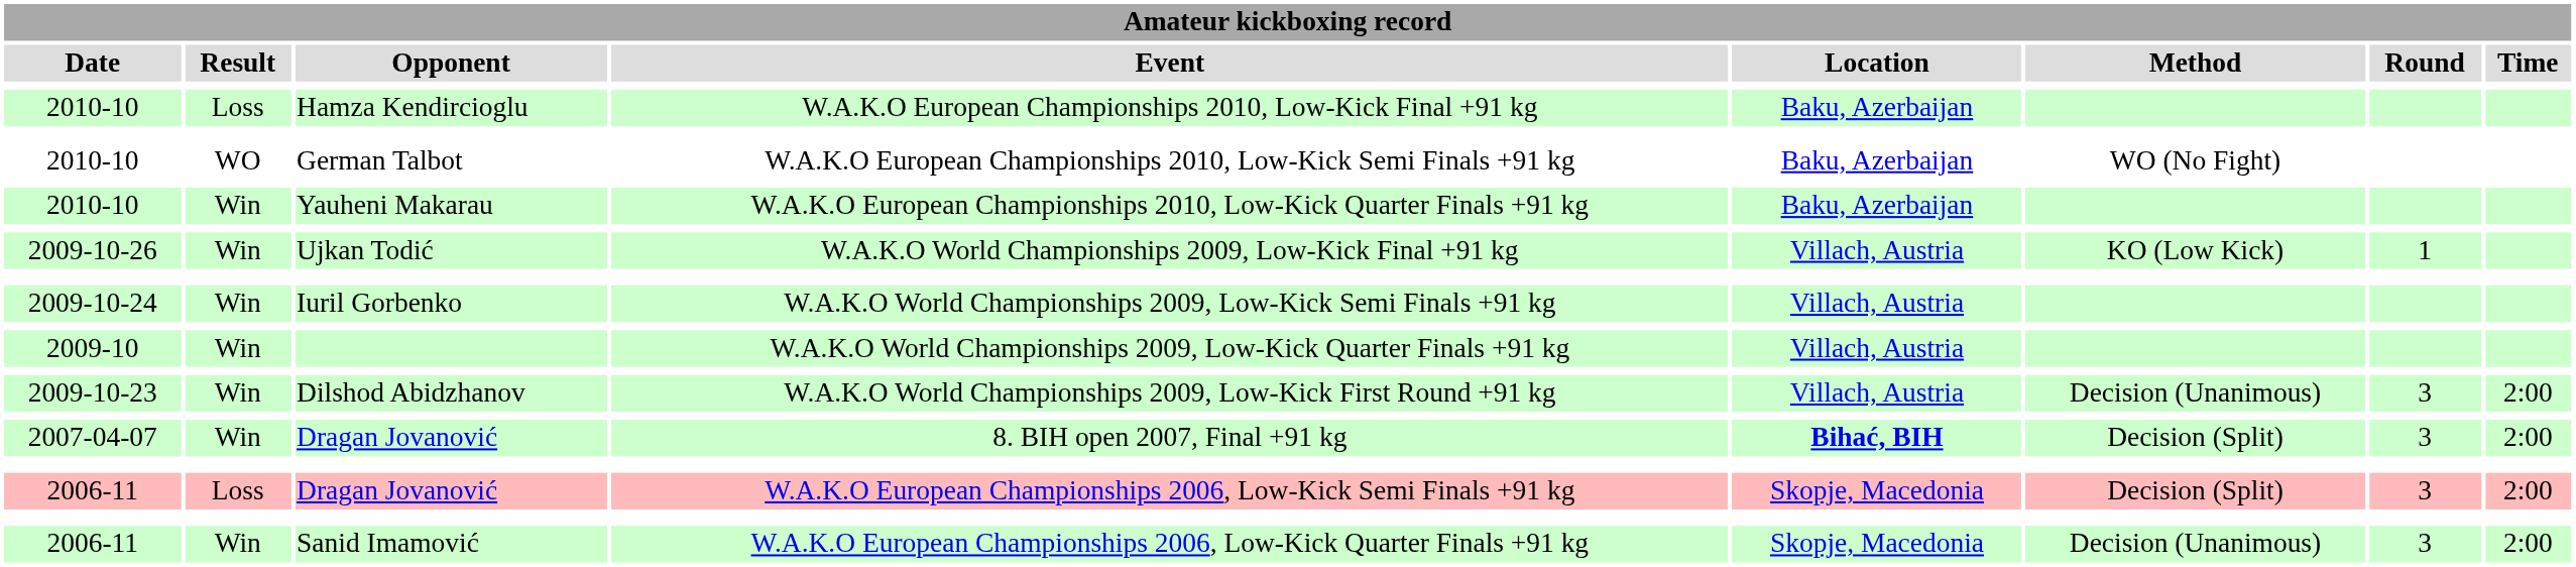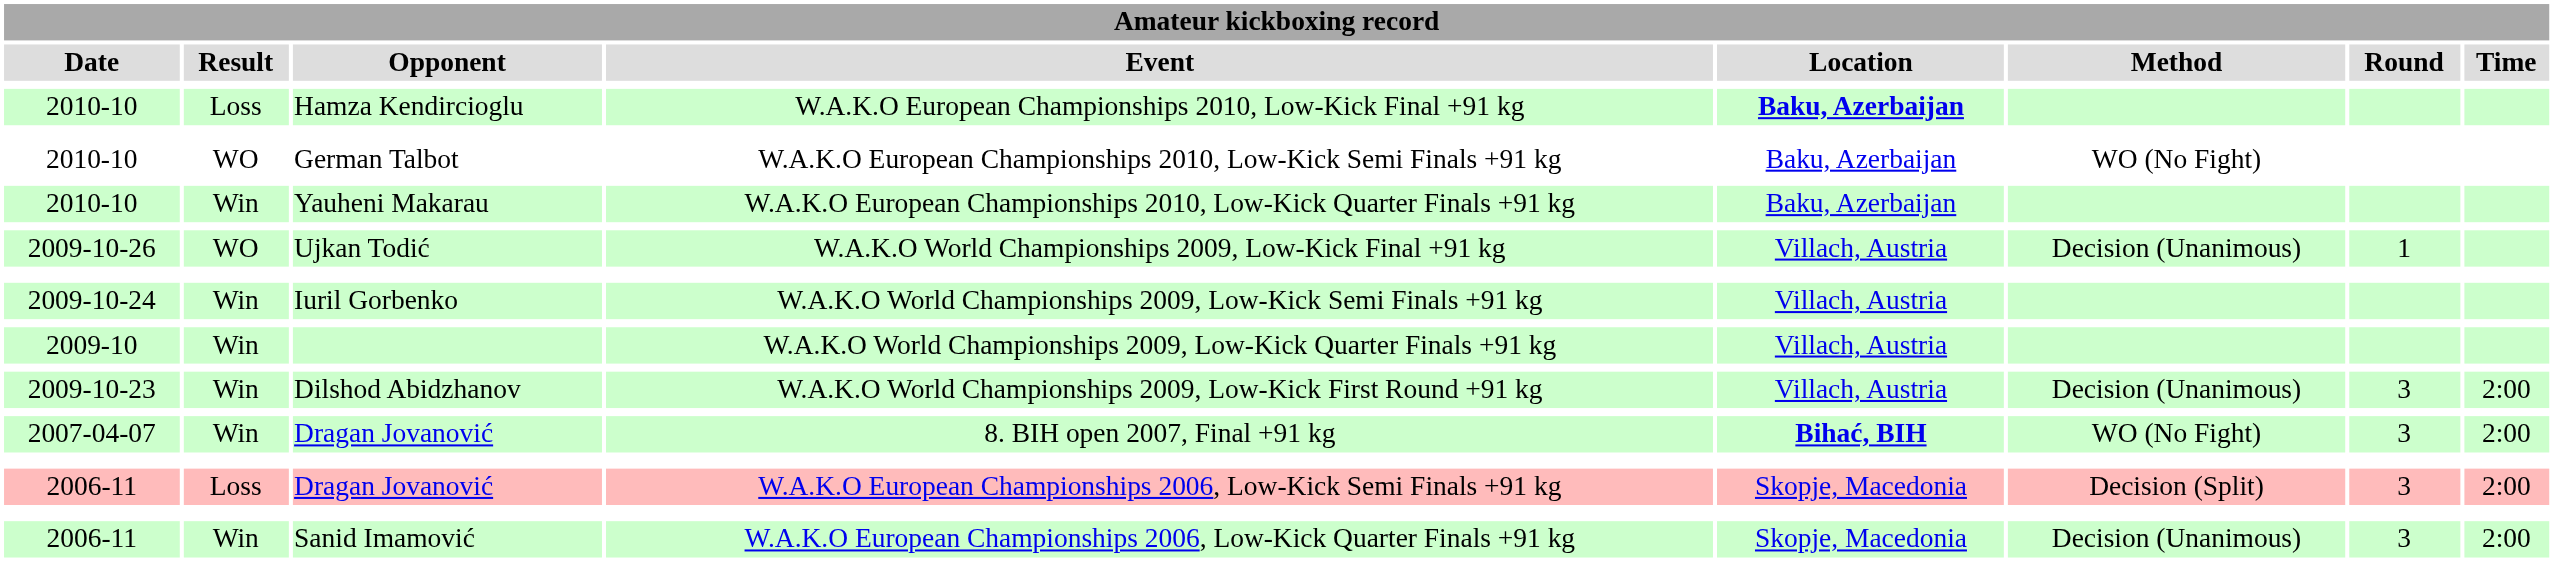W.A.K.O European Championships 2010, Low-Kick Final +91 kg | Amateur kickboxing record / Location: normal -> bold
W.A.K.O World Championships 2009, Low-Kick Final +91 kg | Amateur kickboxing record / Result: Win -> WO
W.A.K.O World Championships 2009, Low-Kick Final +91 kg | Amateur kickboxing record / Method: KO (Low Kick) -> Decision (Unanimous)
8. BIH open 2007, Final +91 kg | Amateur kickboxing record / Method: Decision (Split) -> WO (No Fight)
